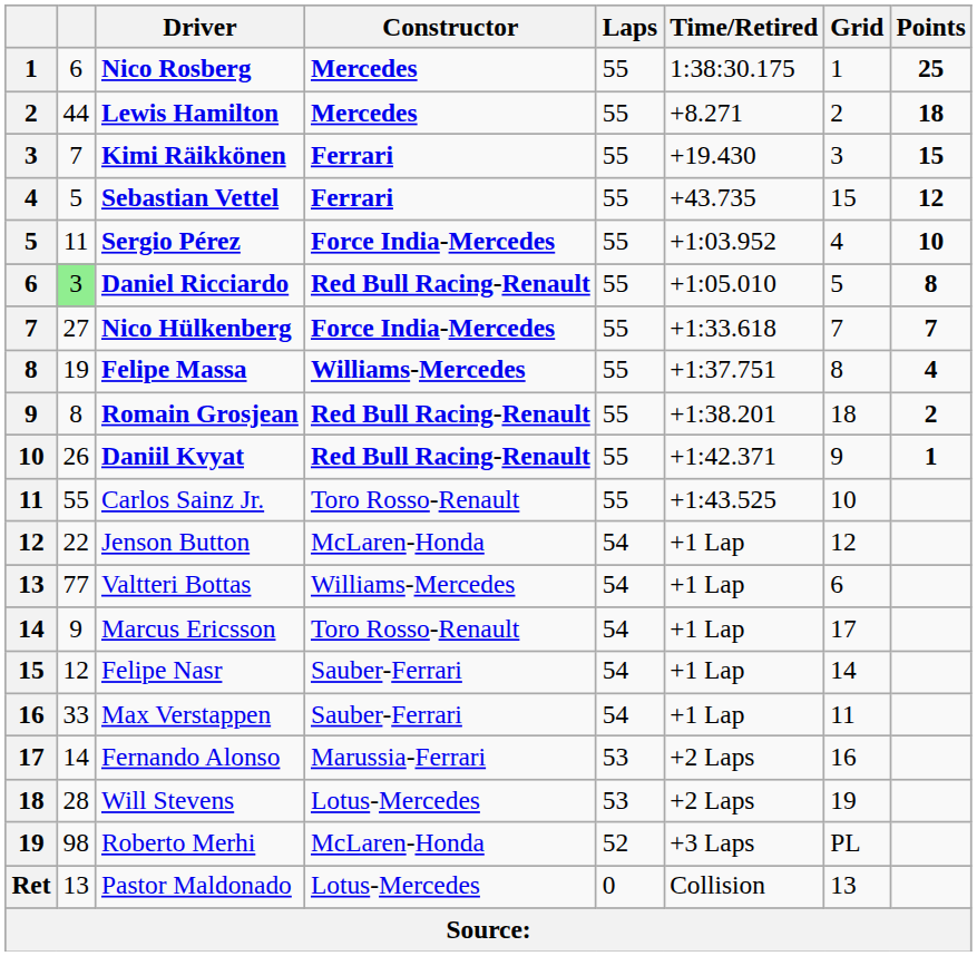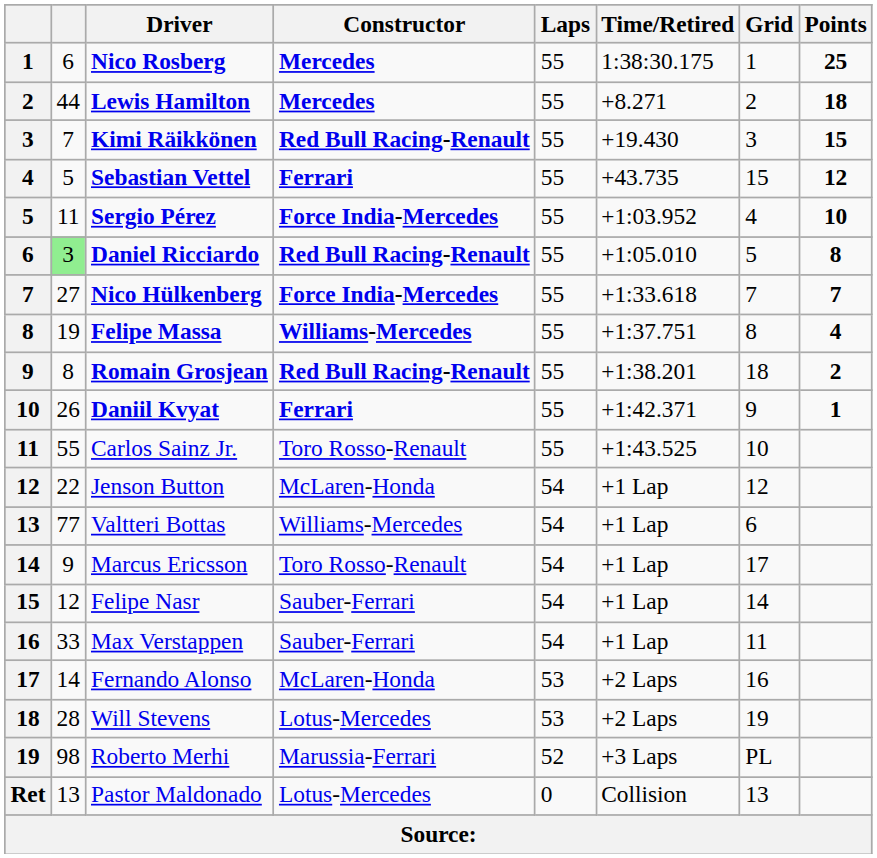Kimi Räikkönen | Constructor: Ferrari -> Red Bull Racing-Renault
Daniil Kvyat | Constructor: Red Bull Racing-Renault -> Ferrari
Fernando Alonso | Constructor: Marussia-Ferrari -> McLaren-Honda
Roberto Merhi | Constructor: McLaren-Honda -> Marussia-Ferrari
